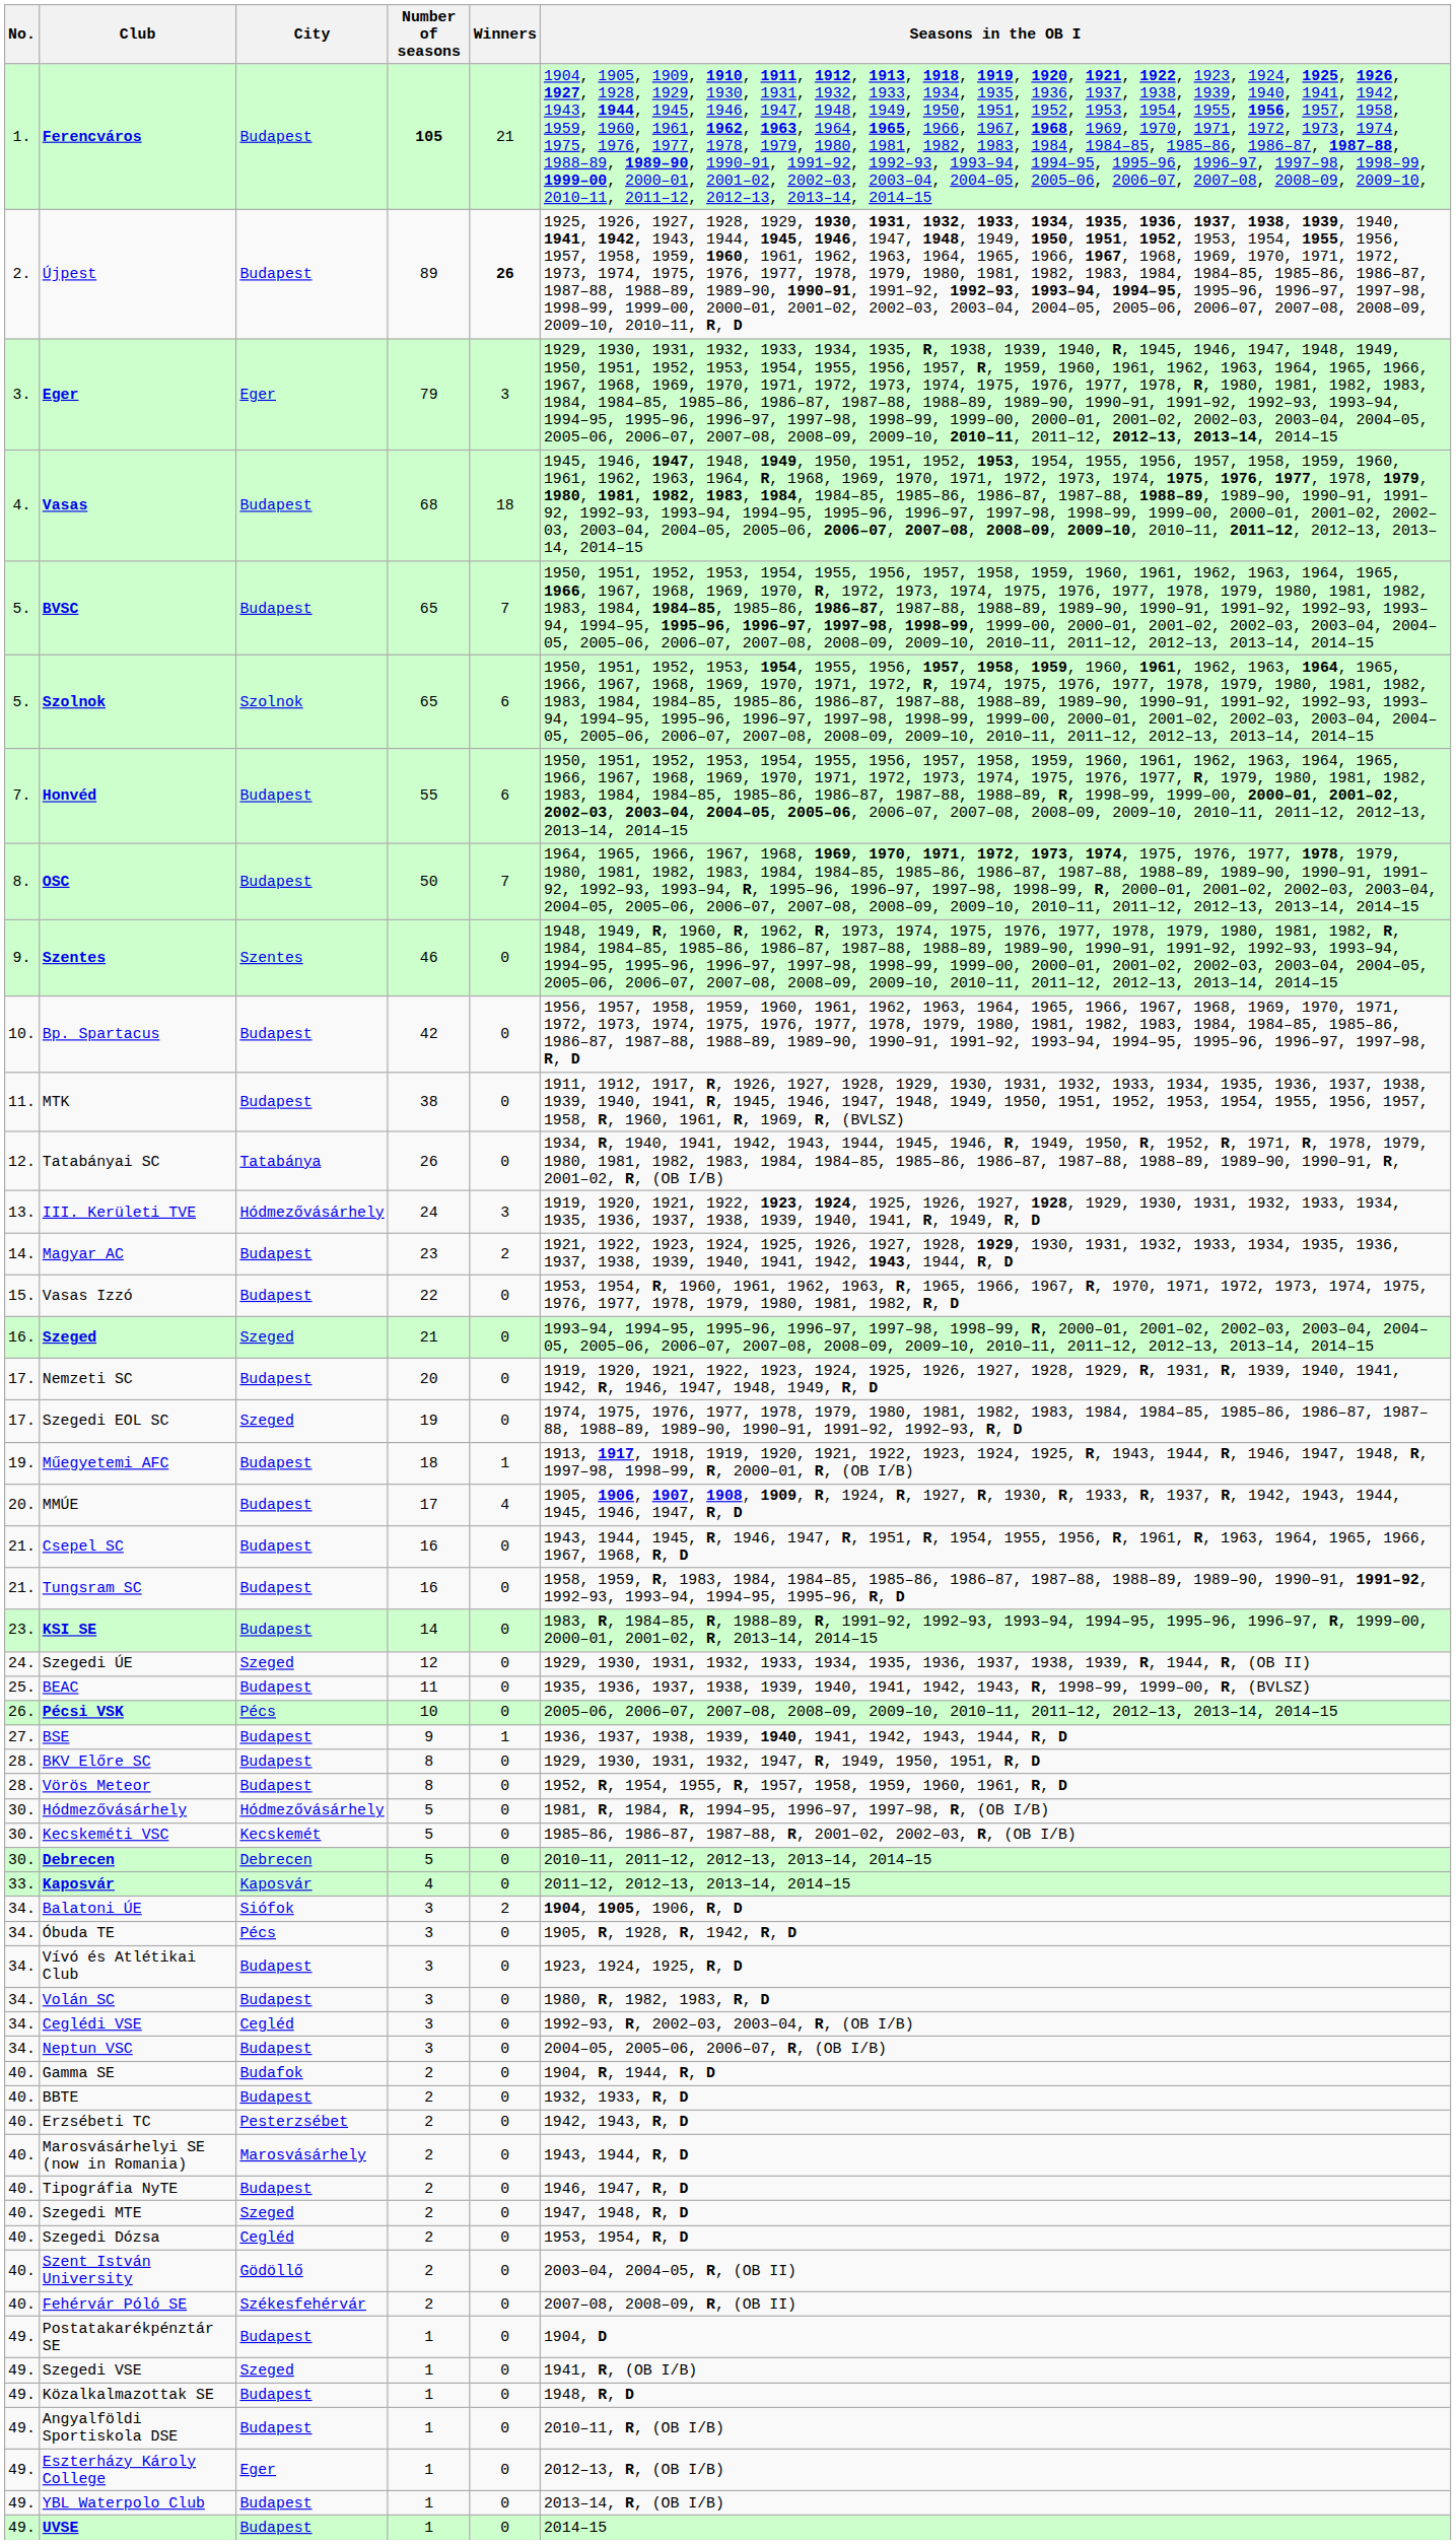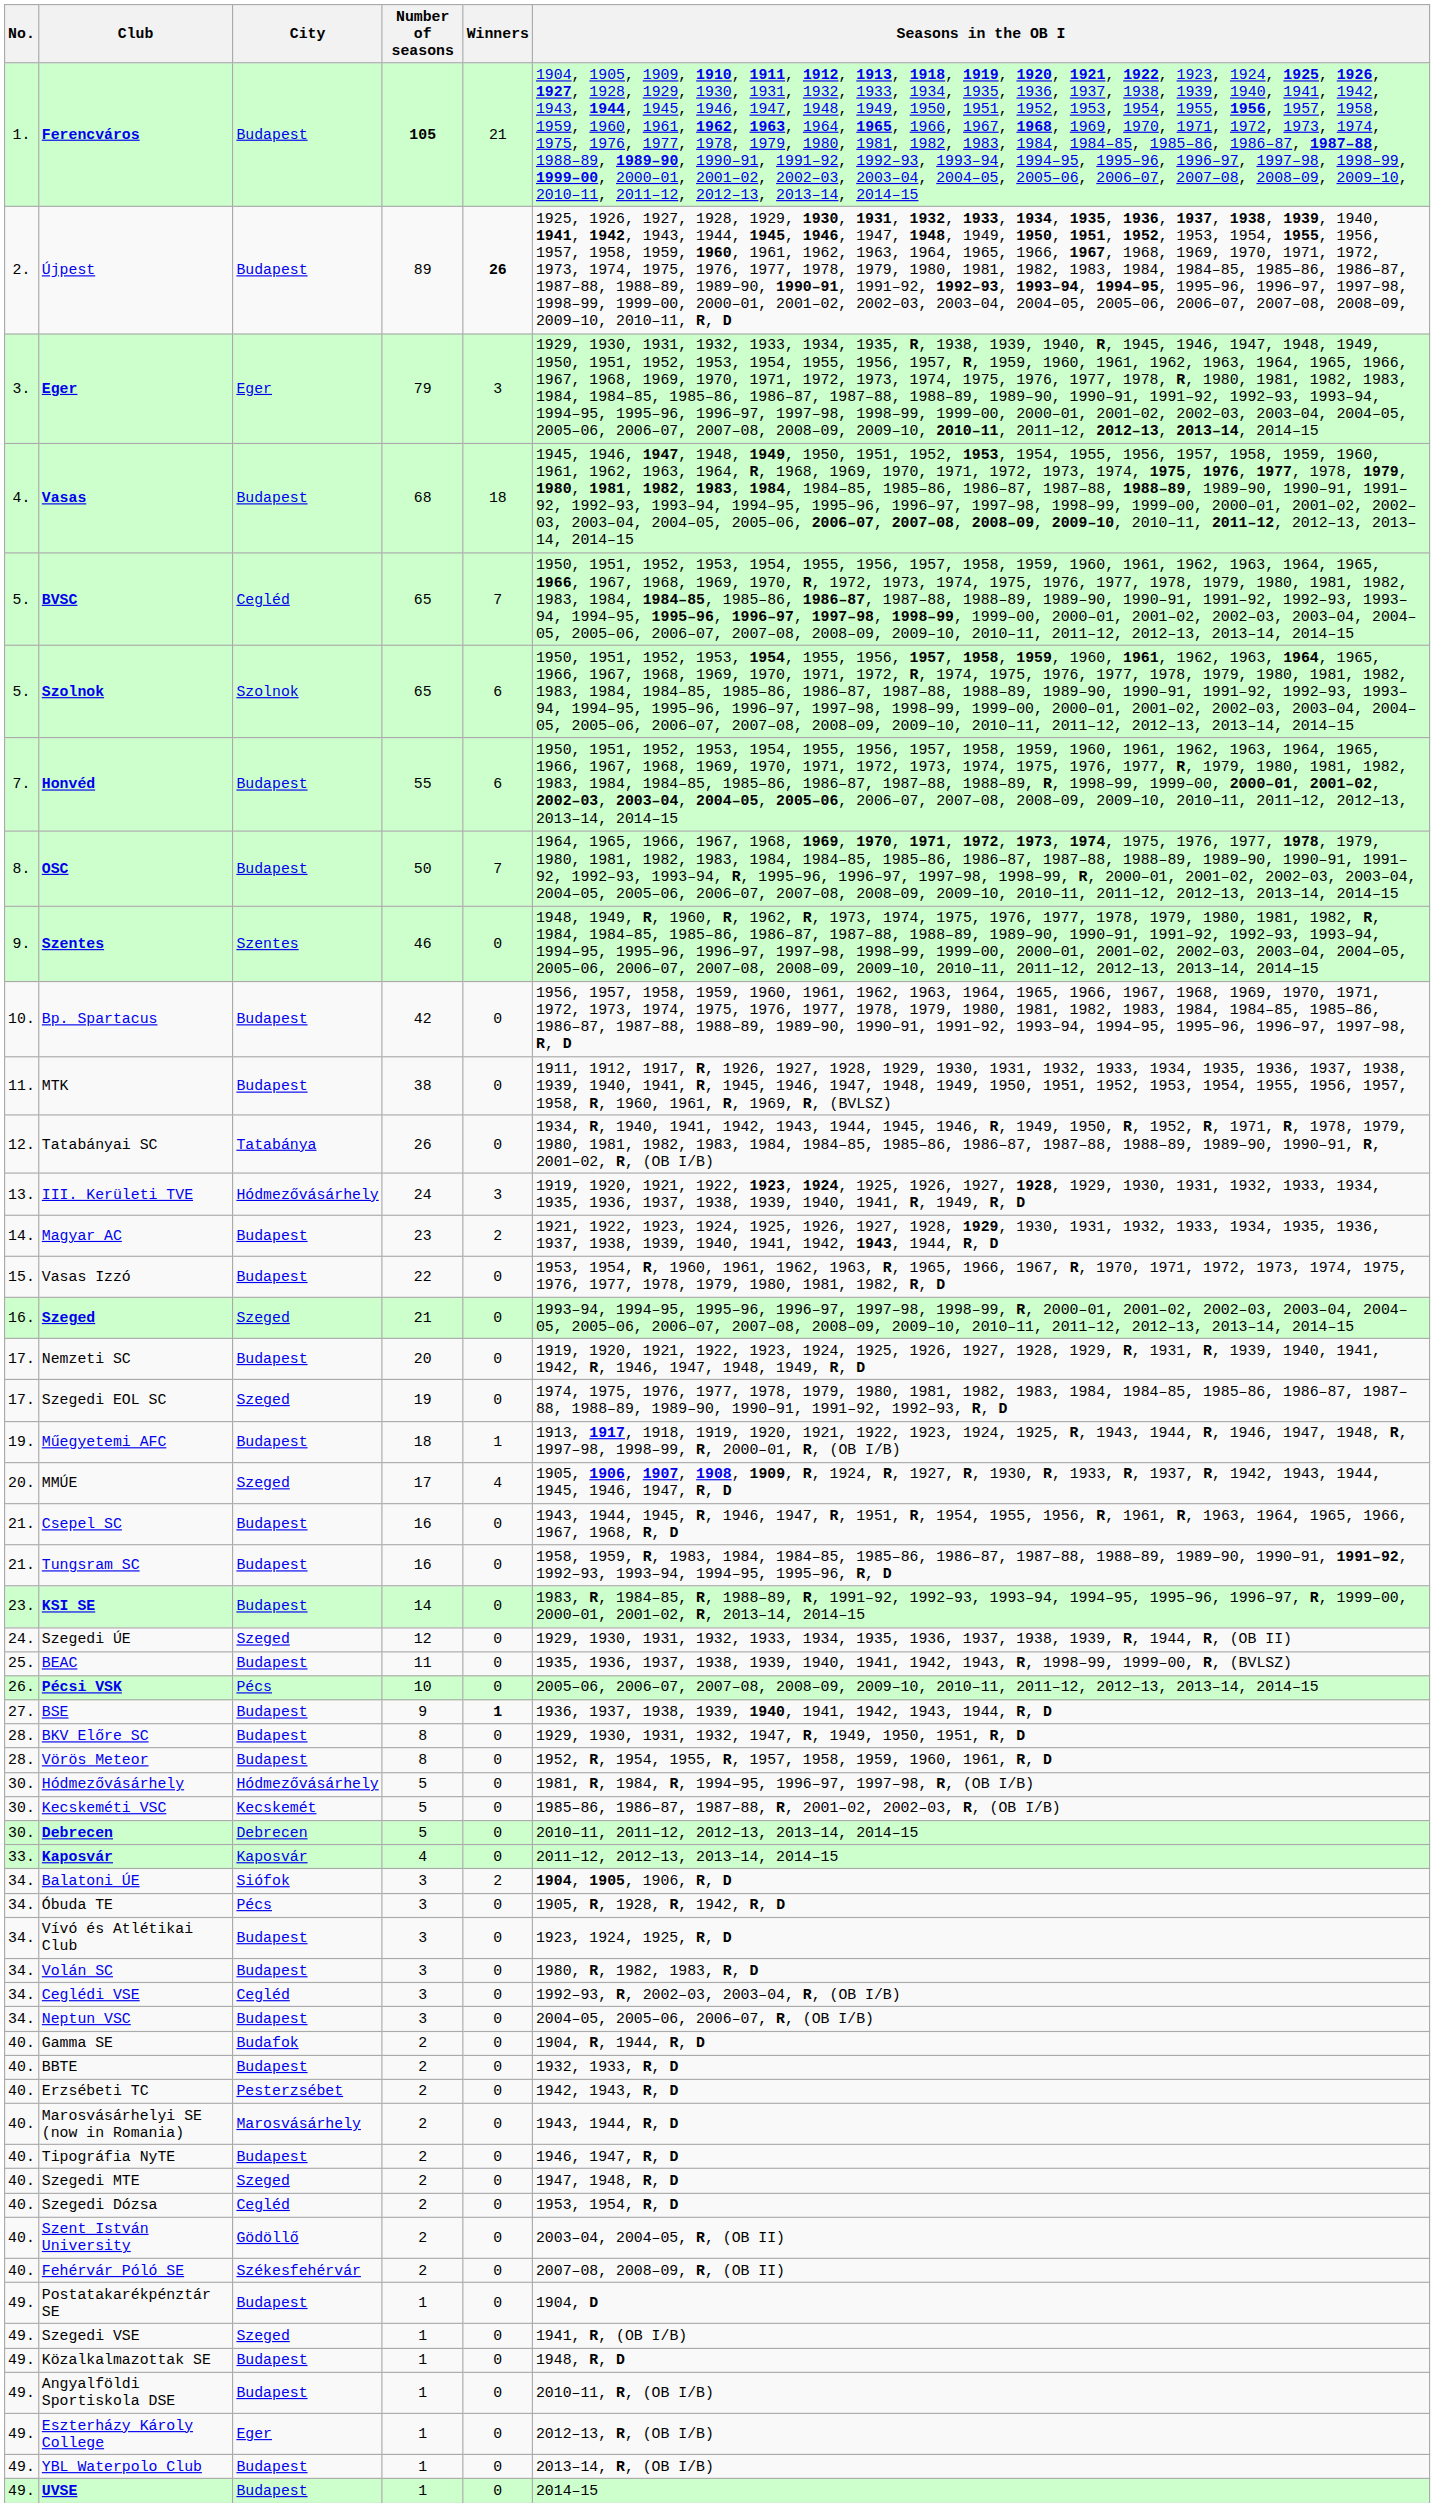BVSC | City: Budapest -> Cegléd
MMÚE | City: Budapest -> Szeged
BSE | Winners: normal -> bold
